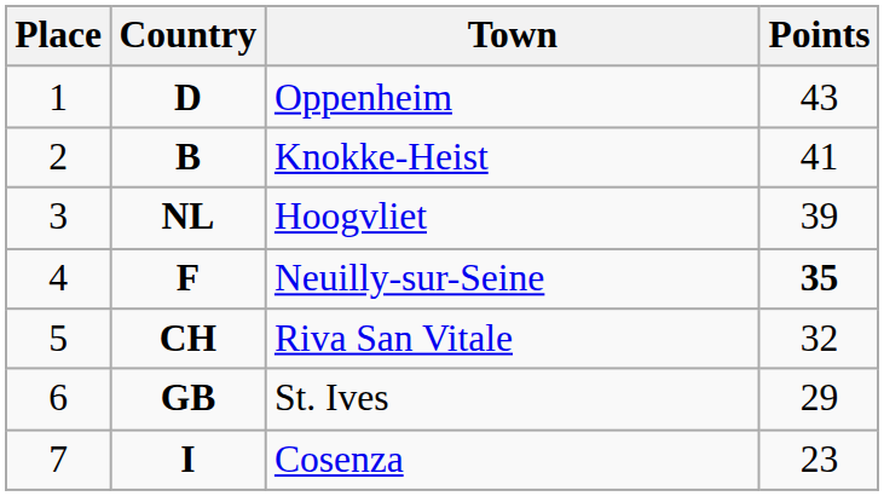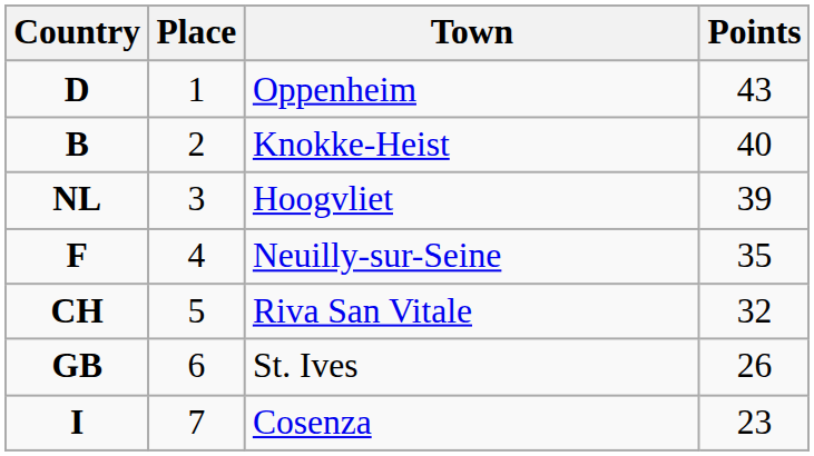columns swapped: Place <-> Country
Knokke-Heist | Points: 41 -> 40
Neuilly-sur-Seine | Points: bold -> normal
St. Ives | Points: 29 -> 26
